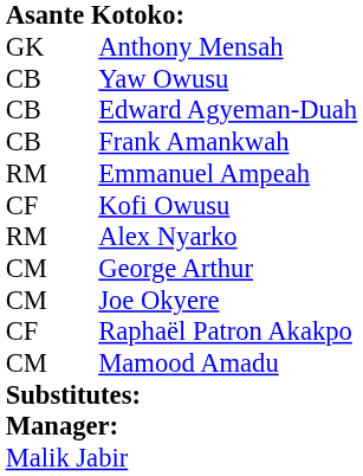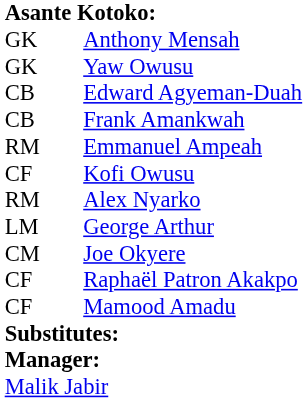Yaw Owusu | column 1: CB -> GK
George Arthur | column 1: CM -> LM
Mamood Amadu | column 1: CM -> CF
